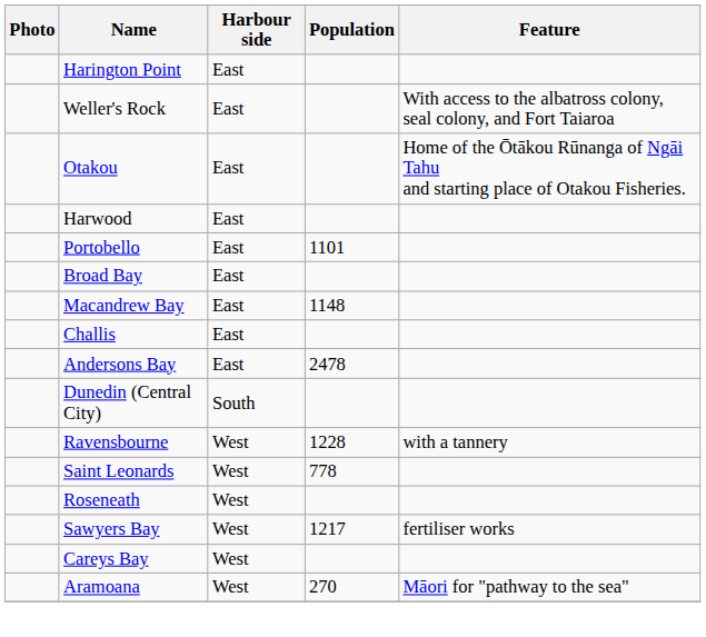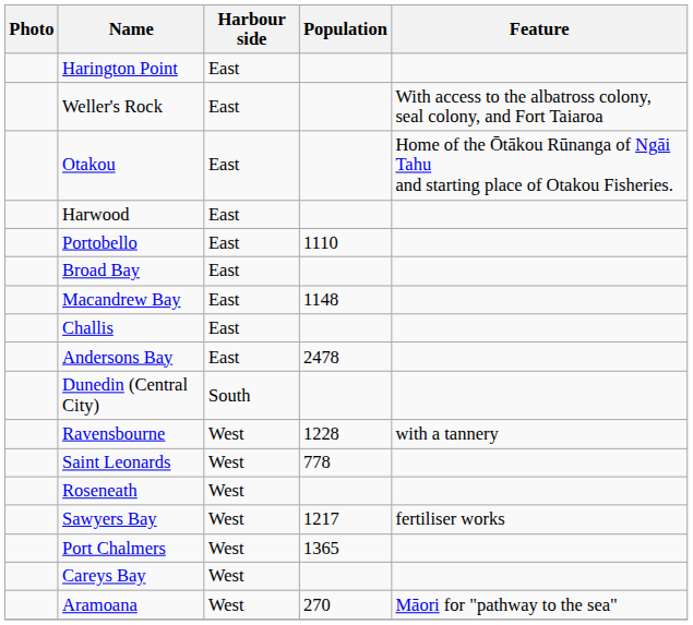Portobello | Population: 1101 -> 1110
+ row: Port Chalmers | West | 1365
